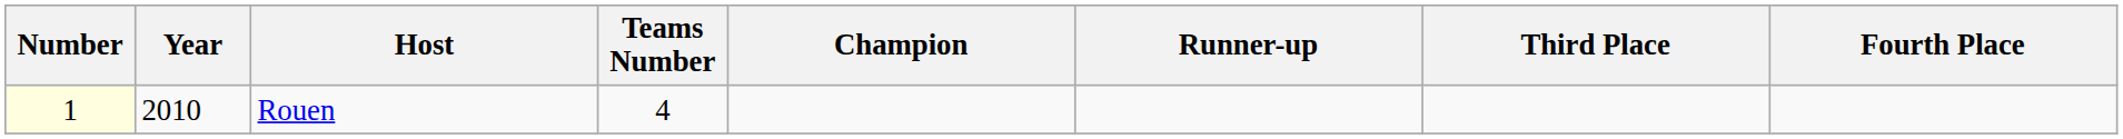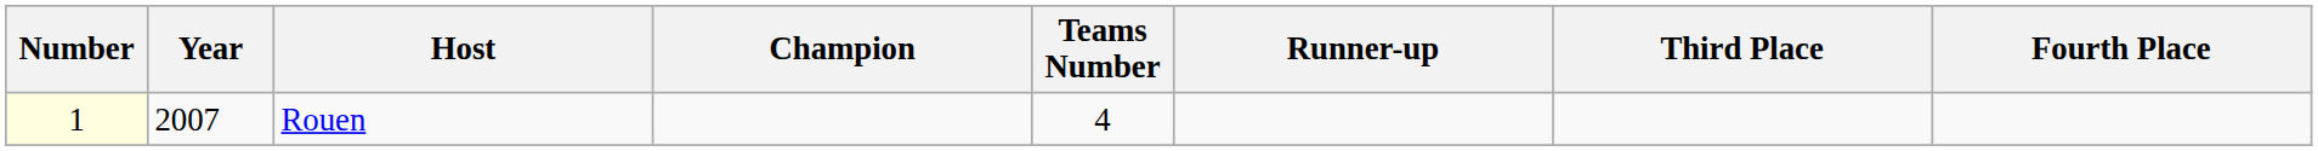columns swapped: Teams Number <-> Champion
Rouen | Year: 2010 -> 2007
